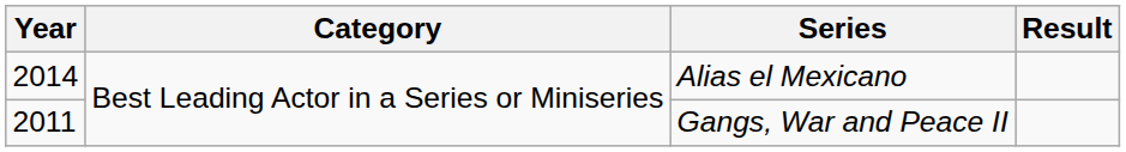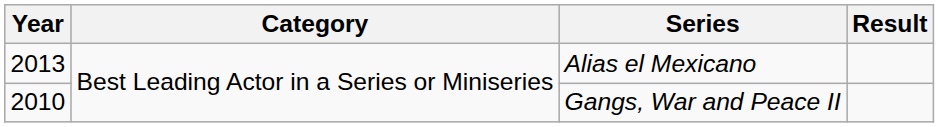Alias el Mexicano | Year: 2014 -> 2013
Gangs, War and Peace II | Year: 2011 -> 2010
